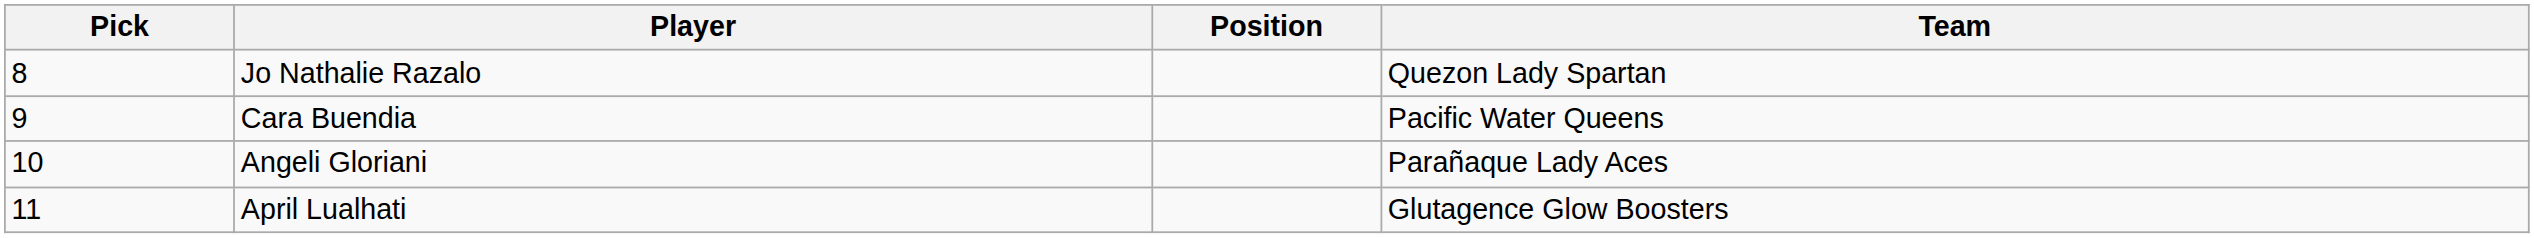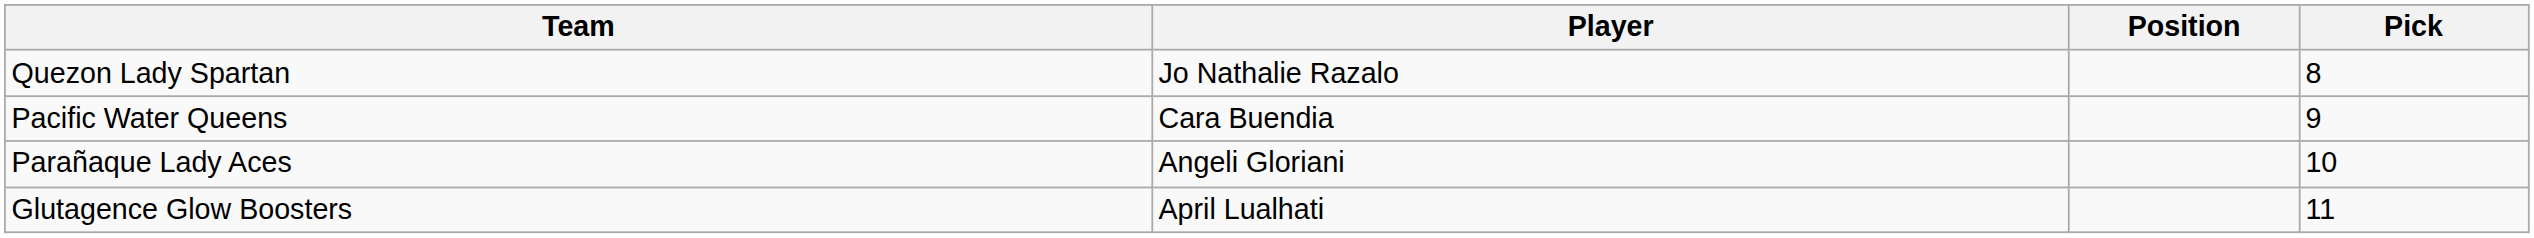columns swapped: Pick <-> Team
